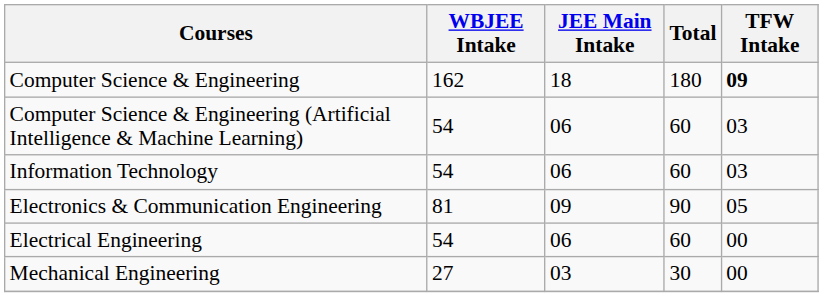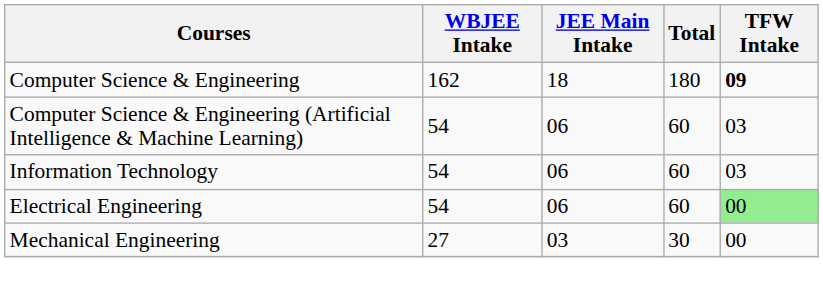- row: Electronics & Communication Engineering | 81 | 09 | 90 | 05
Electrical Engineering | TFW Intake: no background -> lightgreen background
